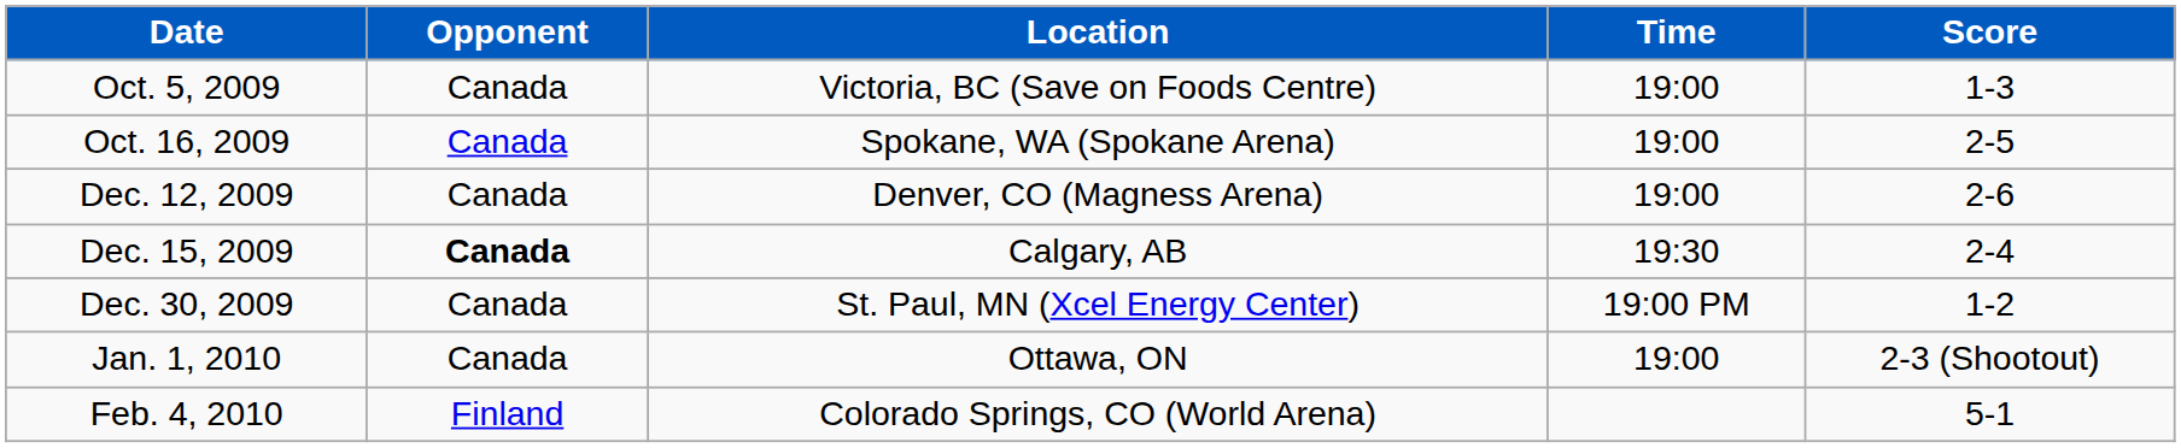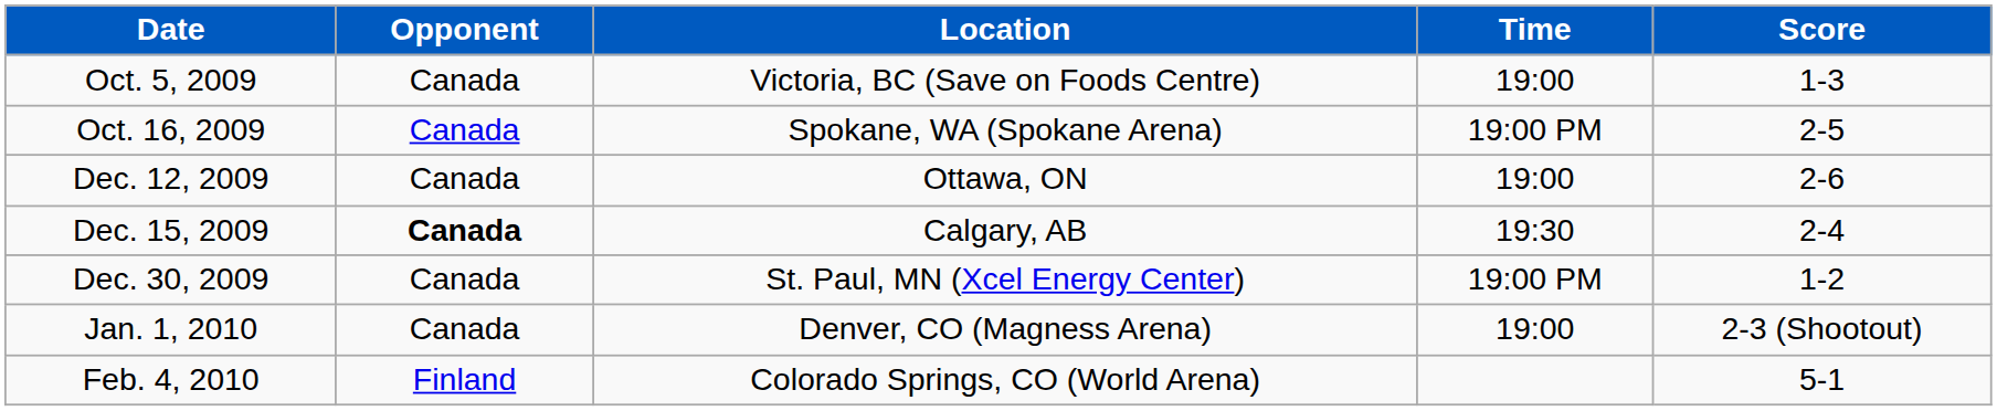Oct. 16, 2009 | Time: 19:00 -> 19:00 PM
Dec. 12, 2009 | Location: Denver, CO (Magness Arena) -> Ottawa, ON
Jan. 1, 2010 | Location: Ottawa, ON -> Denver, CO (Magness Arena)
